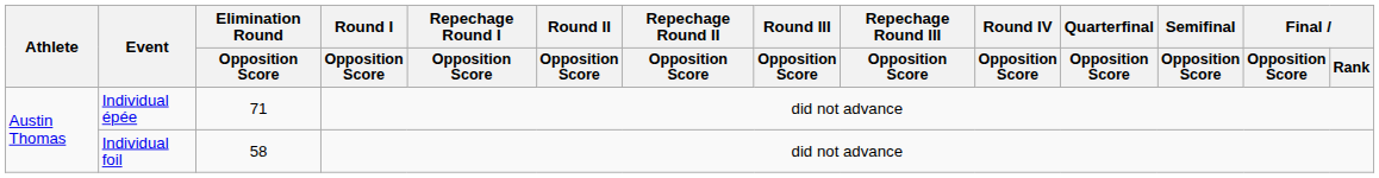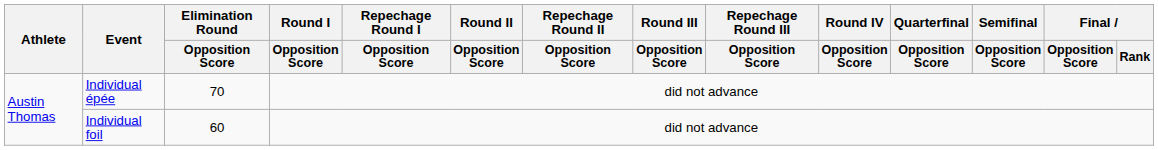Individual épée | Elimination Round / Opposition Score: 71 -> 70
Individual foil | Elimination Round / Opposition Score: 58 -> 60
